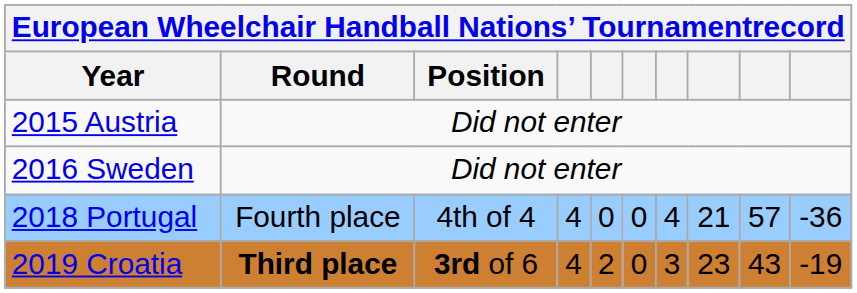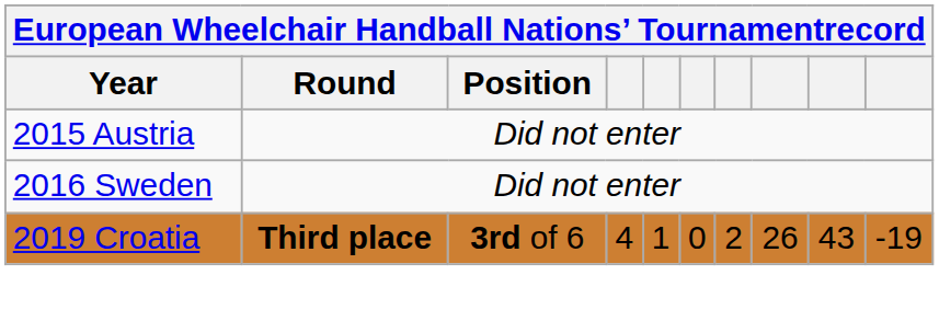- row: 2018 Portugal | Fourth place | 4th of 4 | 4 | 0 | 0 | 4 | 21 | 57 | -36
2019 Croatia | column 5: 2 -> 1
2019 Croatia | column 7: 3 -> 2
2019 Croatia | column 8: 23 -> 26
